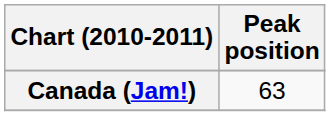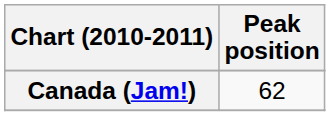Canada (Jam!) | Peak position: 63 -> 62
